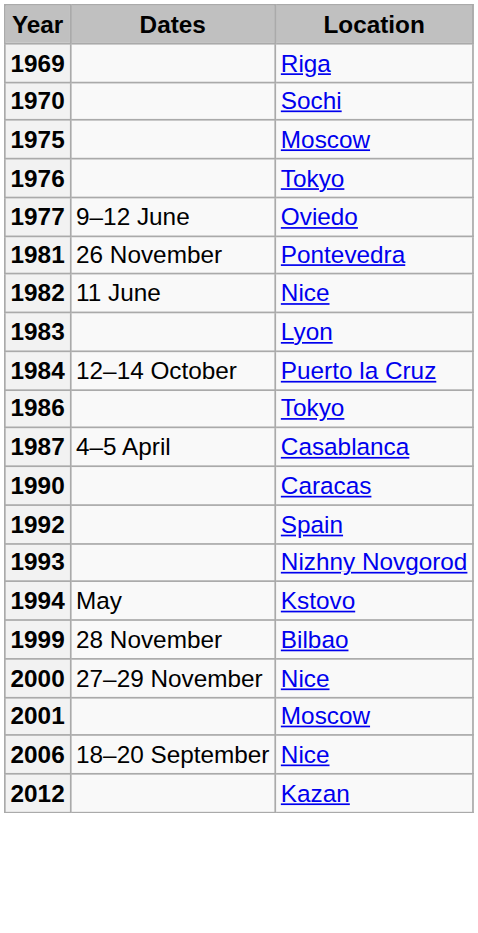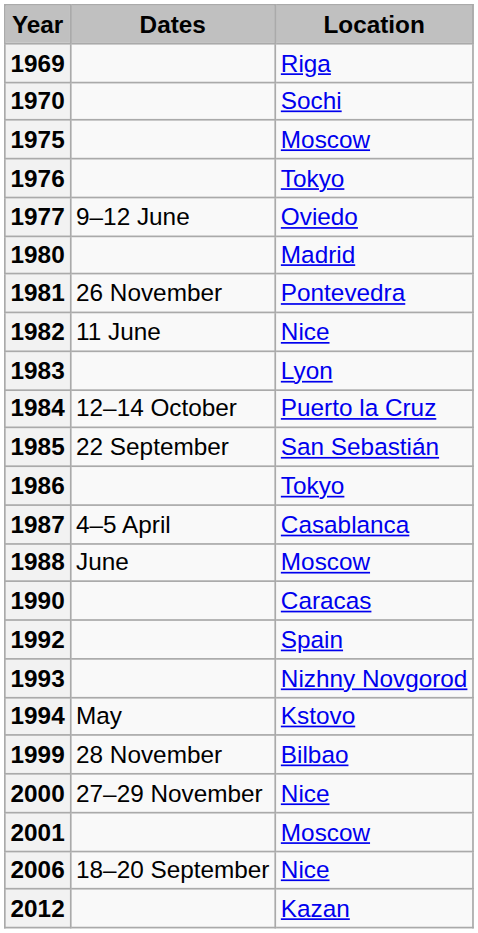+ row: 1980 | Madrid
+ row: 1985 | 22 September | San Sebastián
+ row: 1988 | June | Moscow
